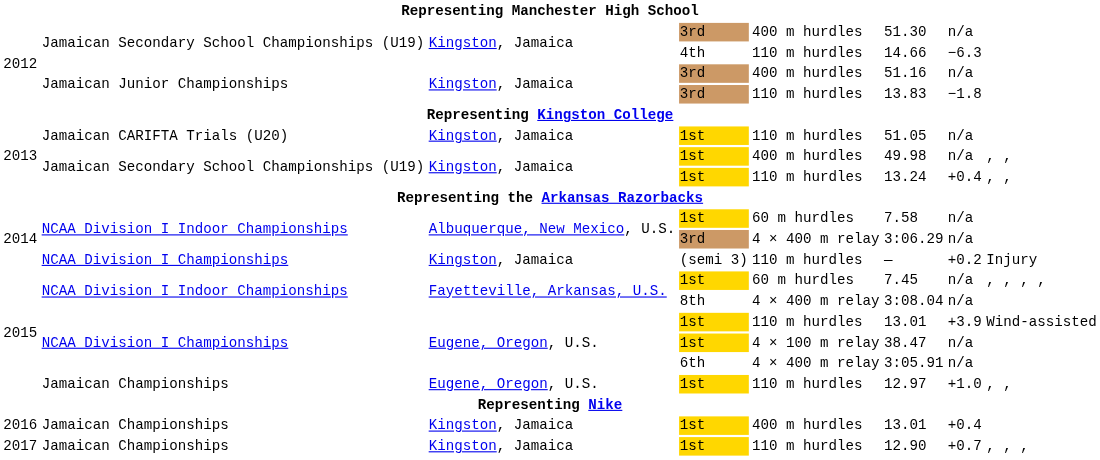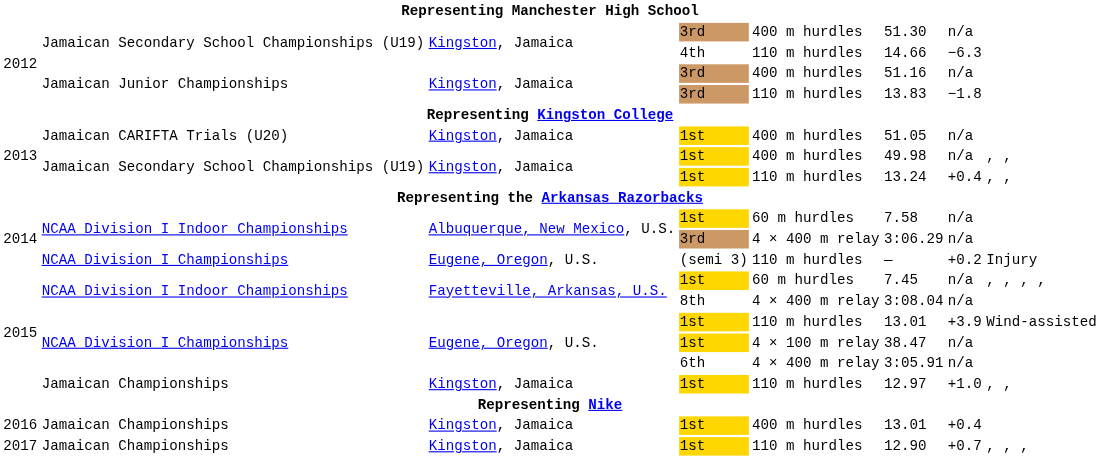2013 / Jamaican CARIFTA Trials (U20) | column 5: 110 m hurdles -> 400 m hurdles
2014 / NCAA Division I Championships | column 3: Kingston, Jamaica -> Eugene, Oregon, U.S.
2015 / Jamaican Championships | column 3: Eugene, Oregon, U.S. -> Kingston, Jamaica
